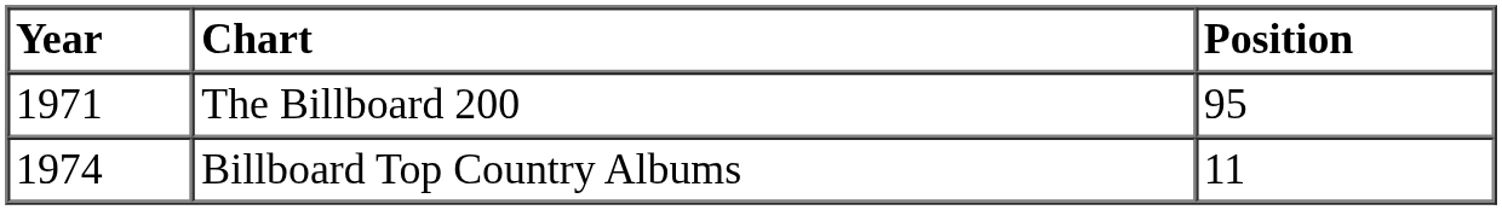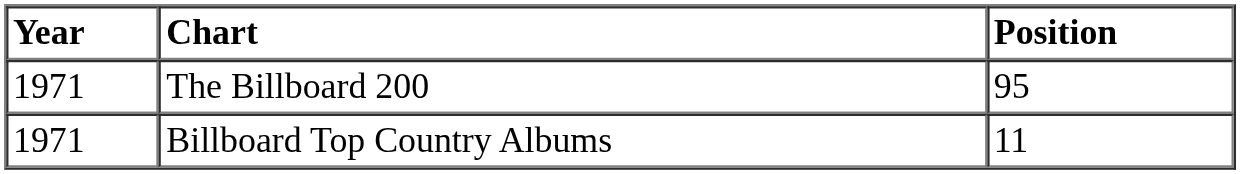Billboard Top Country Albums | Year: 1974 -> 1971
